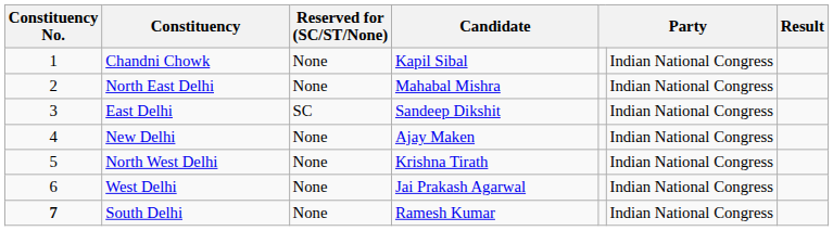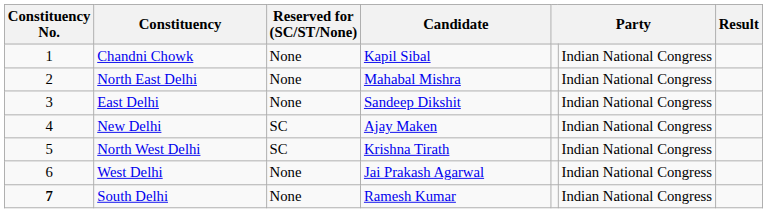East Delhi | Reserved for (SC/ST/None): SC -> None
New Delhi | Reserved for (SC/ST/None): None -> SC
North West Delhi | Reserved for (SC/ST/None): None -> SC
